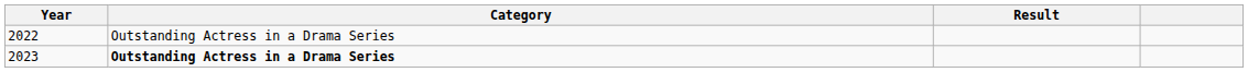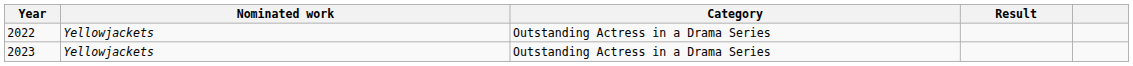+ column: Nominated work | Yellowjackets | Yellowjackets
2023 | Category: bold -> normal
